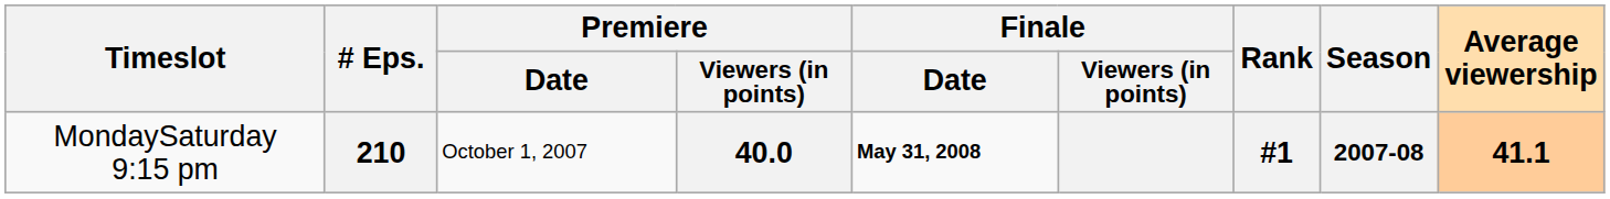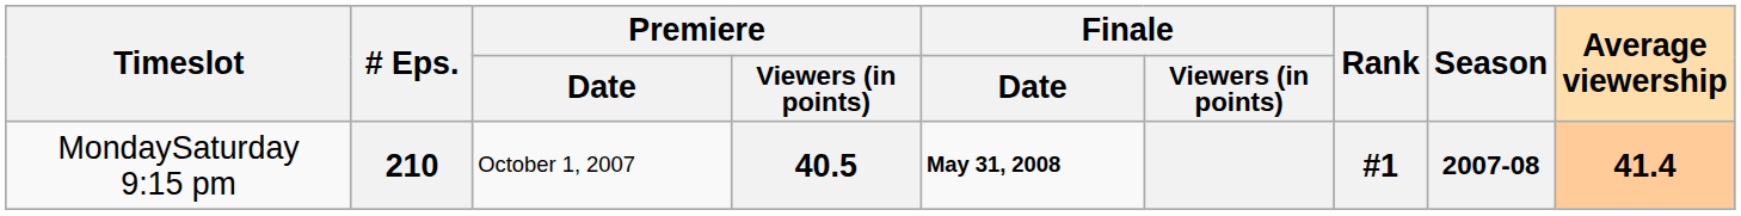210 | Premiere / Viewers (in points): 40.0 -> 40.5
210 | Average viewership: 41.1 -> 41.4
